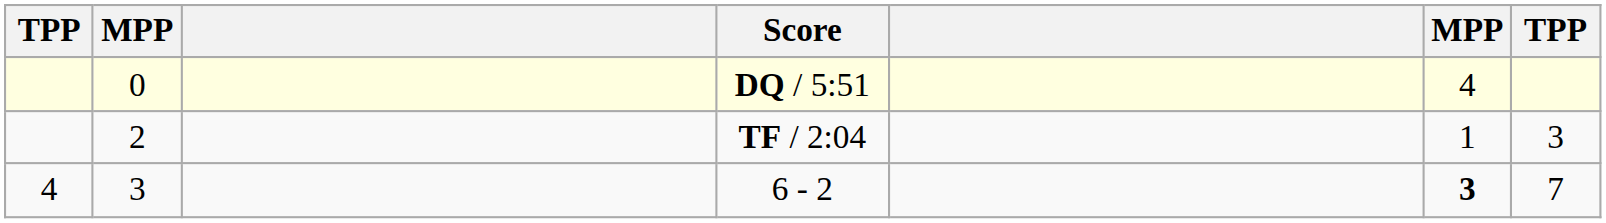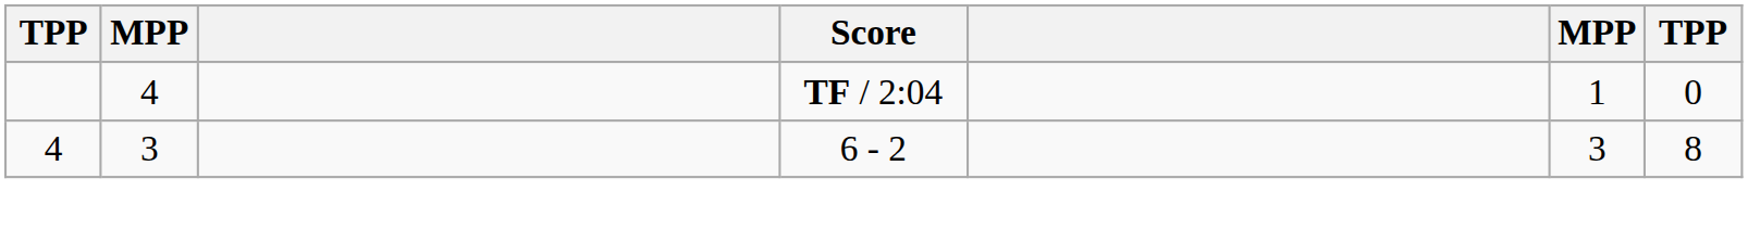- row: 0 | DQ / 5:51 | 4
TF / 2:04 | column 2: 2 -> 4
TF / 2:04 | column 7: 3 -> 0
6 - 2 | column 6: bold -> normal
6 - 2 | column 7: 7 -> 8
